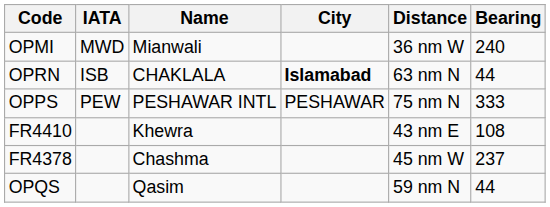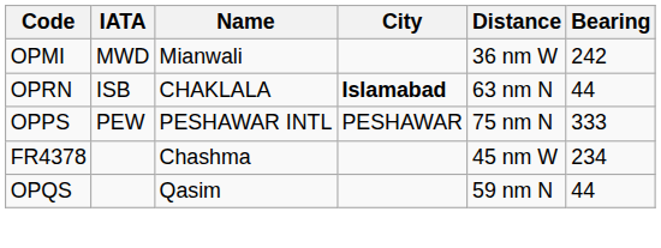OPMI | Bearing: 240 -> 242
- row: FR4410 | Khewra | 43 nm E | 108
FR4378 | Bearing: 237 -> 234
